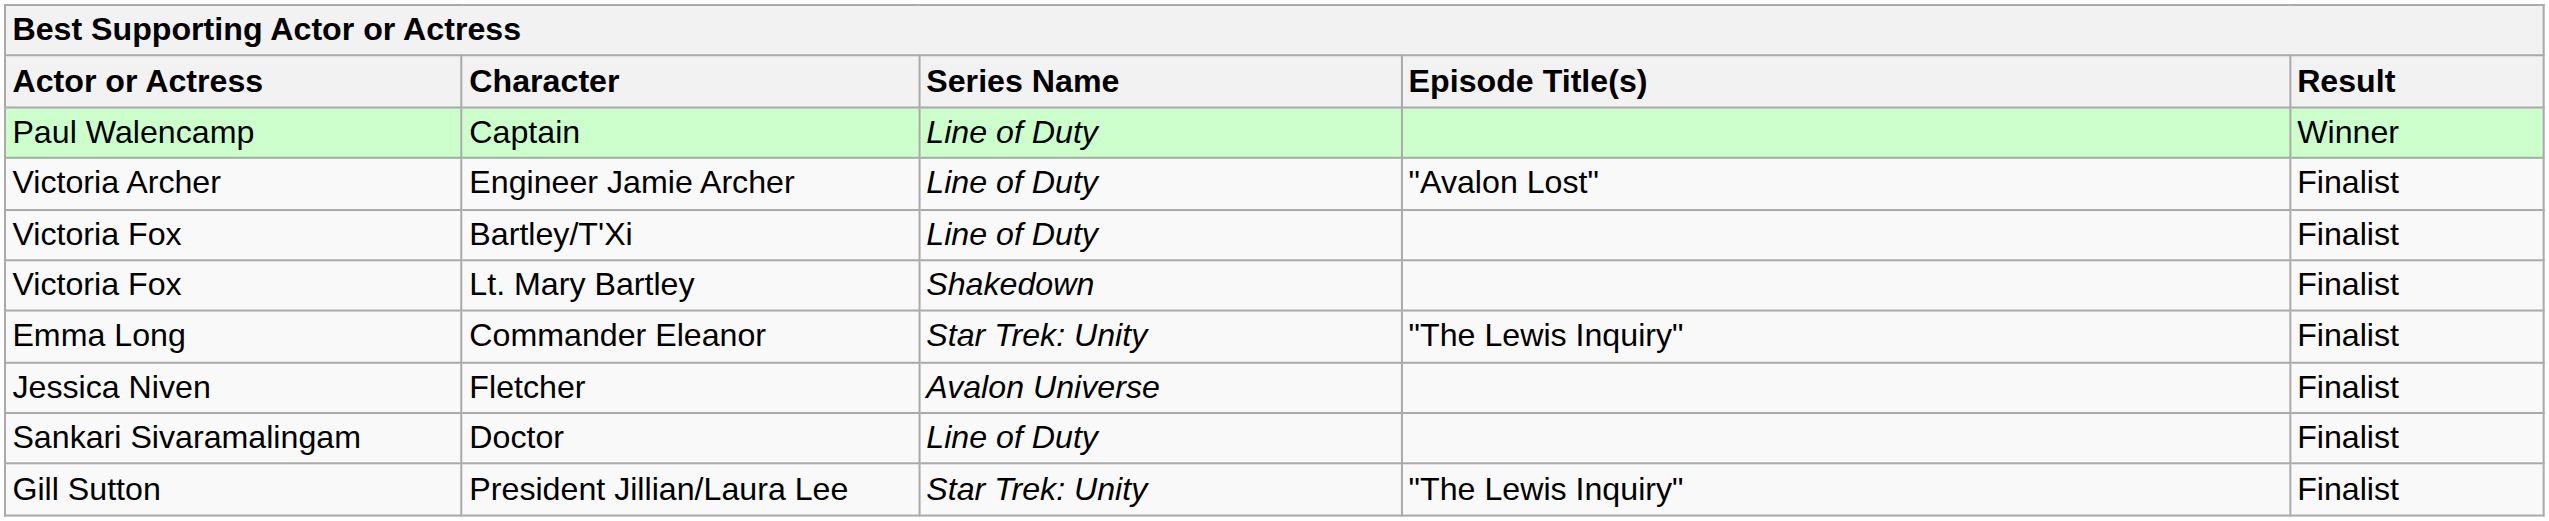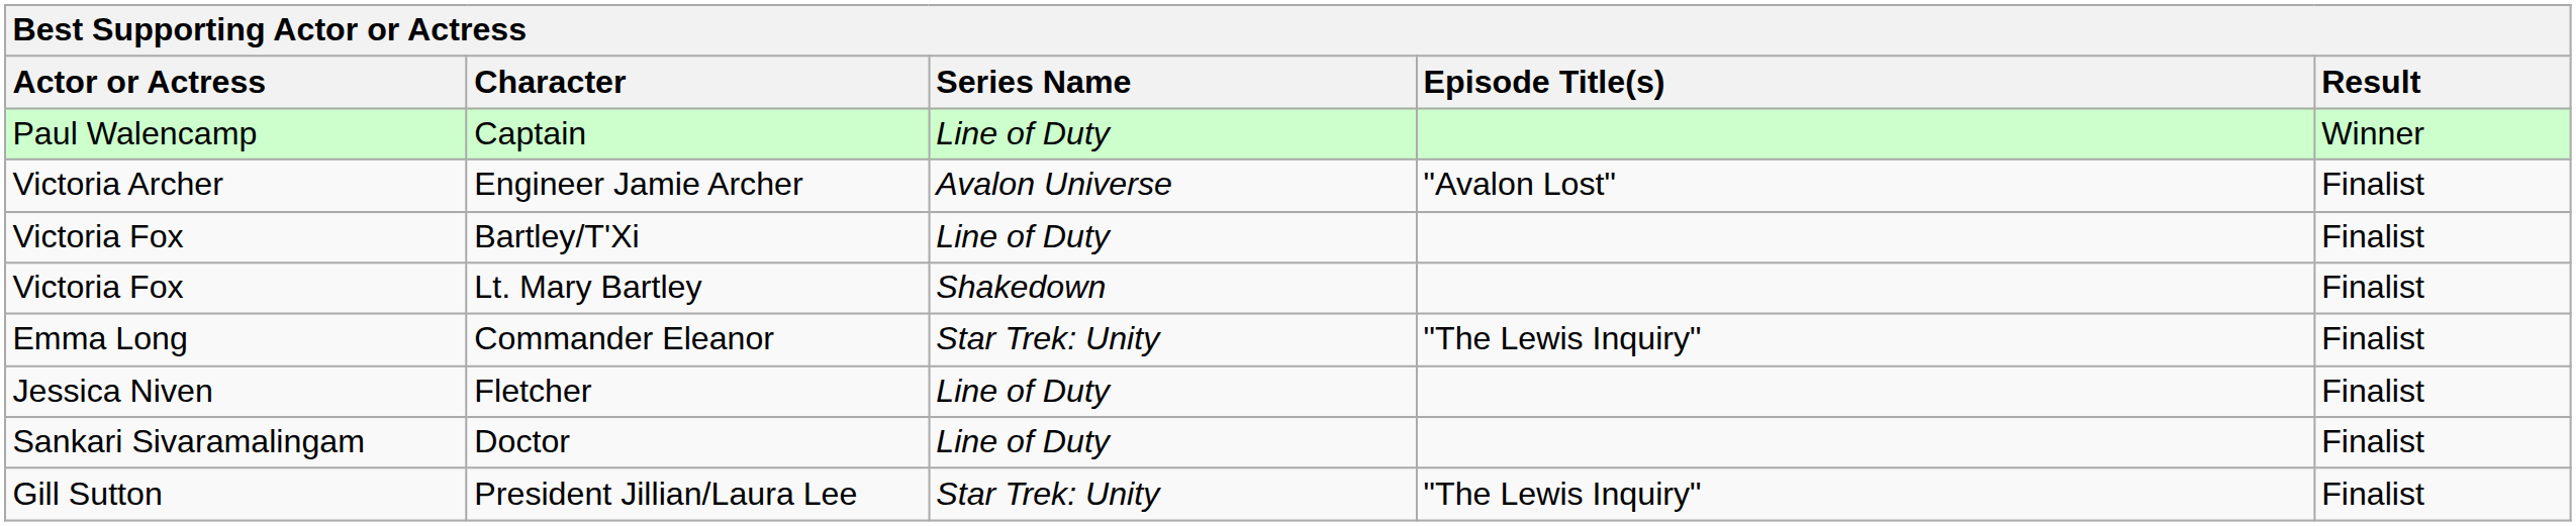Engineer Jamie Archer | Series Name: Line of Duty -> Avalon Universe
Fletcher | Series Name: Avalon Universe -> Line of Duty
